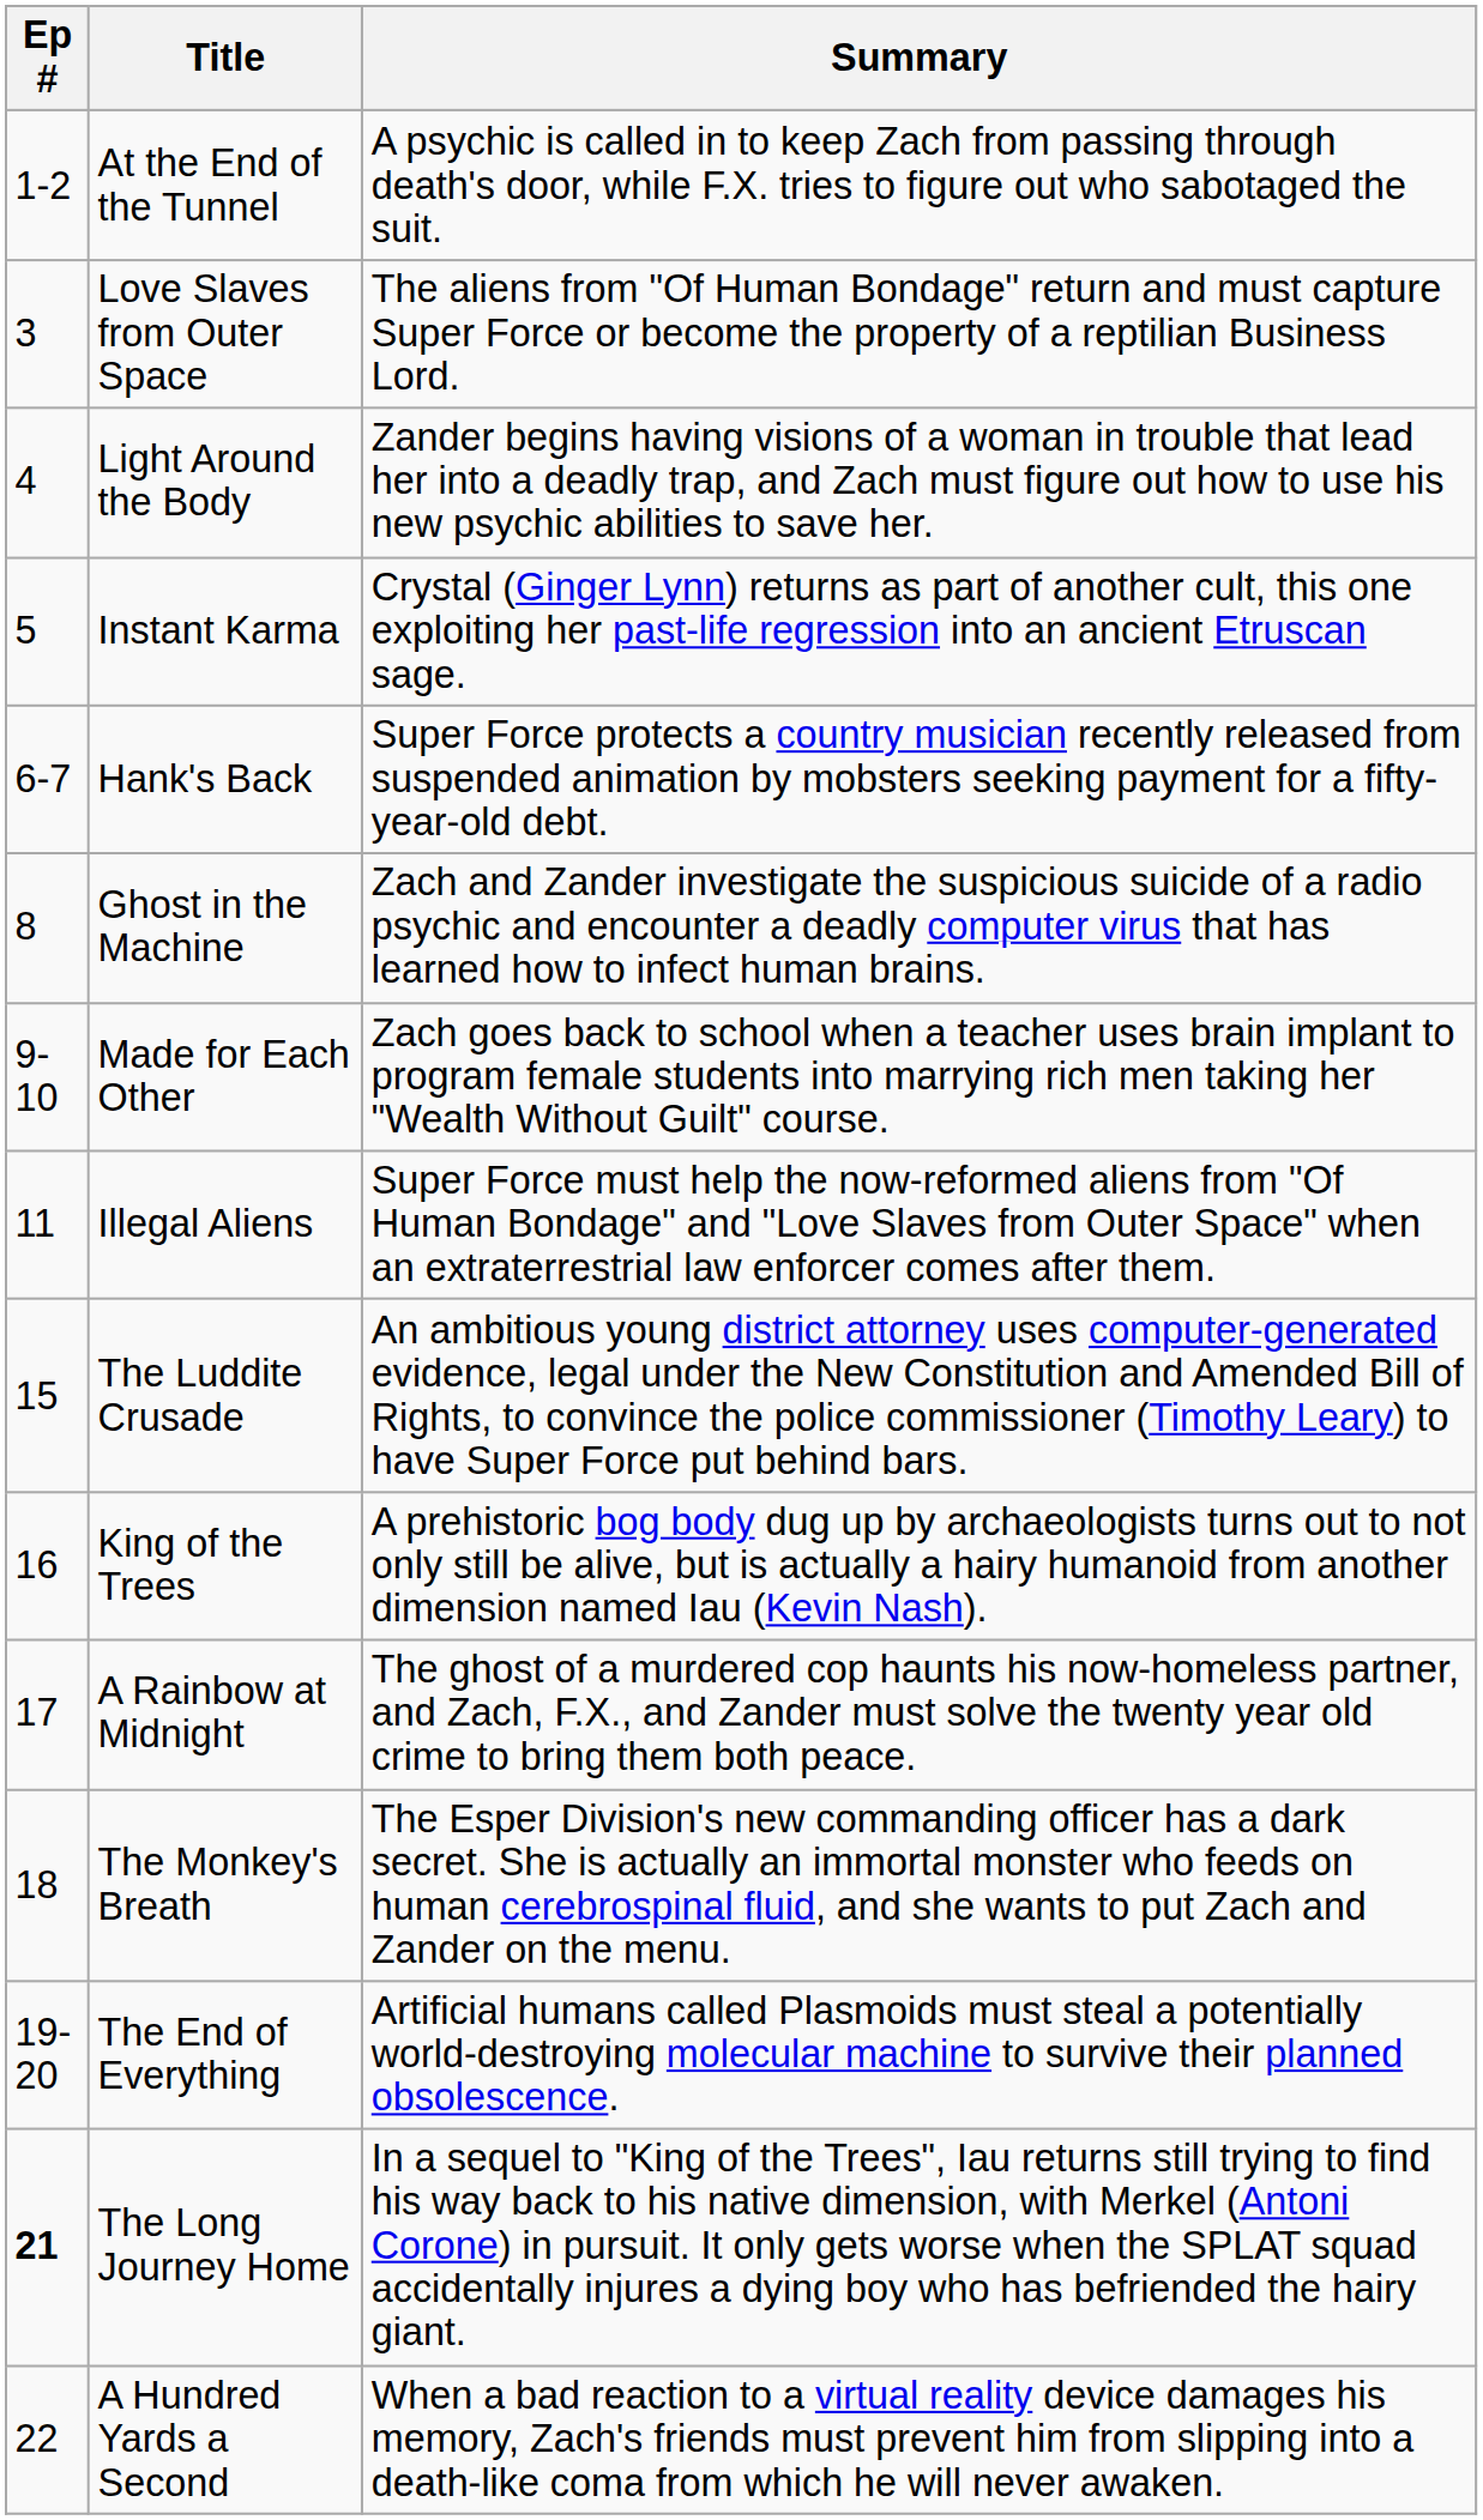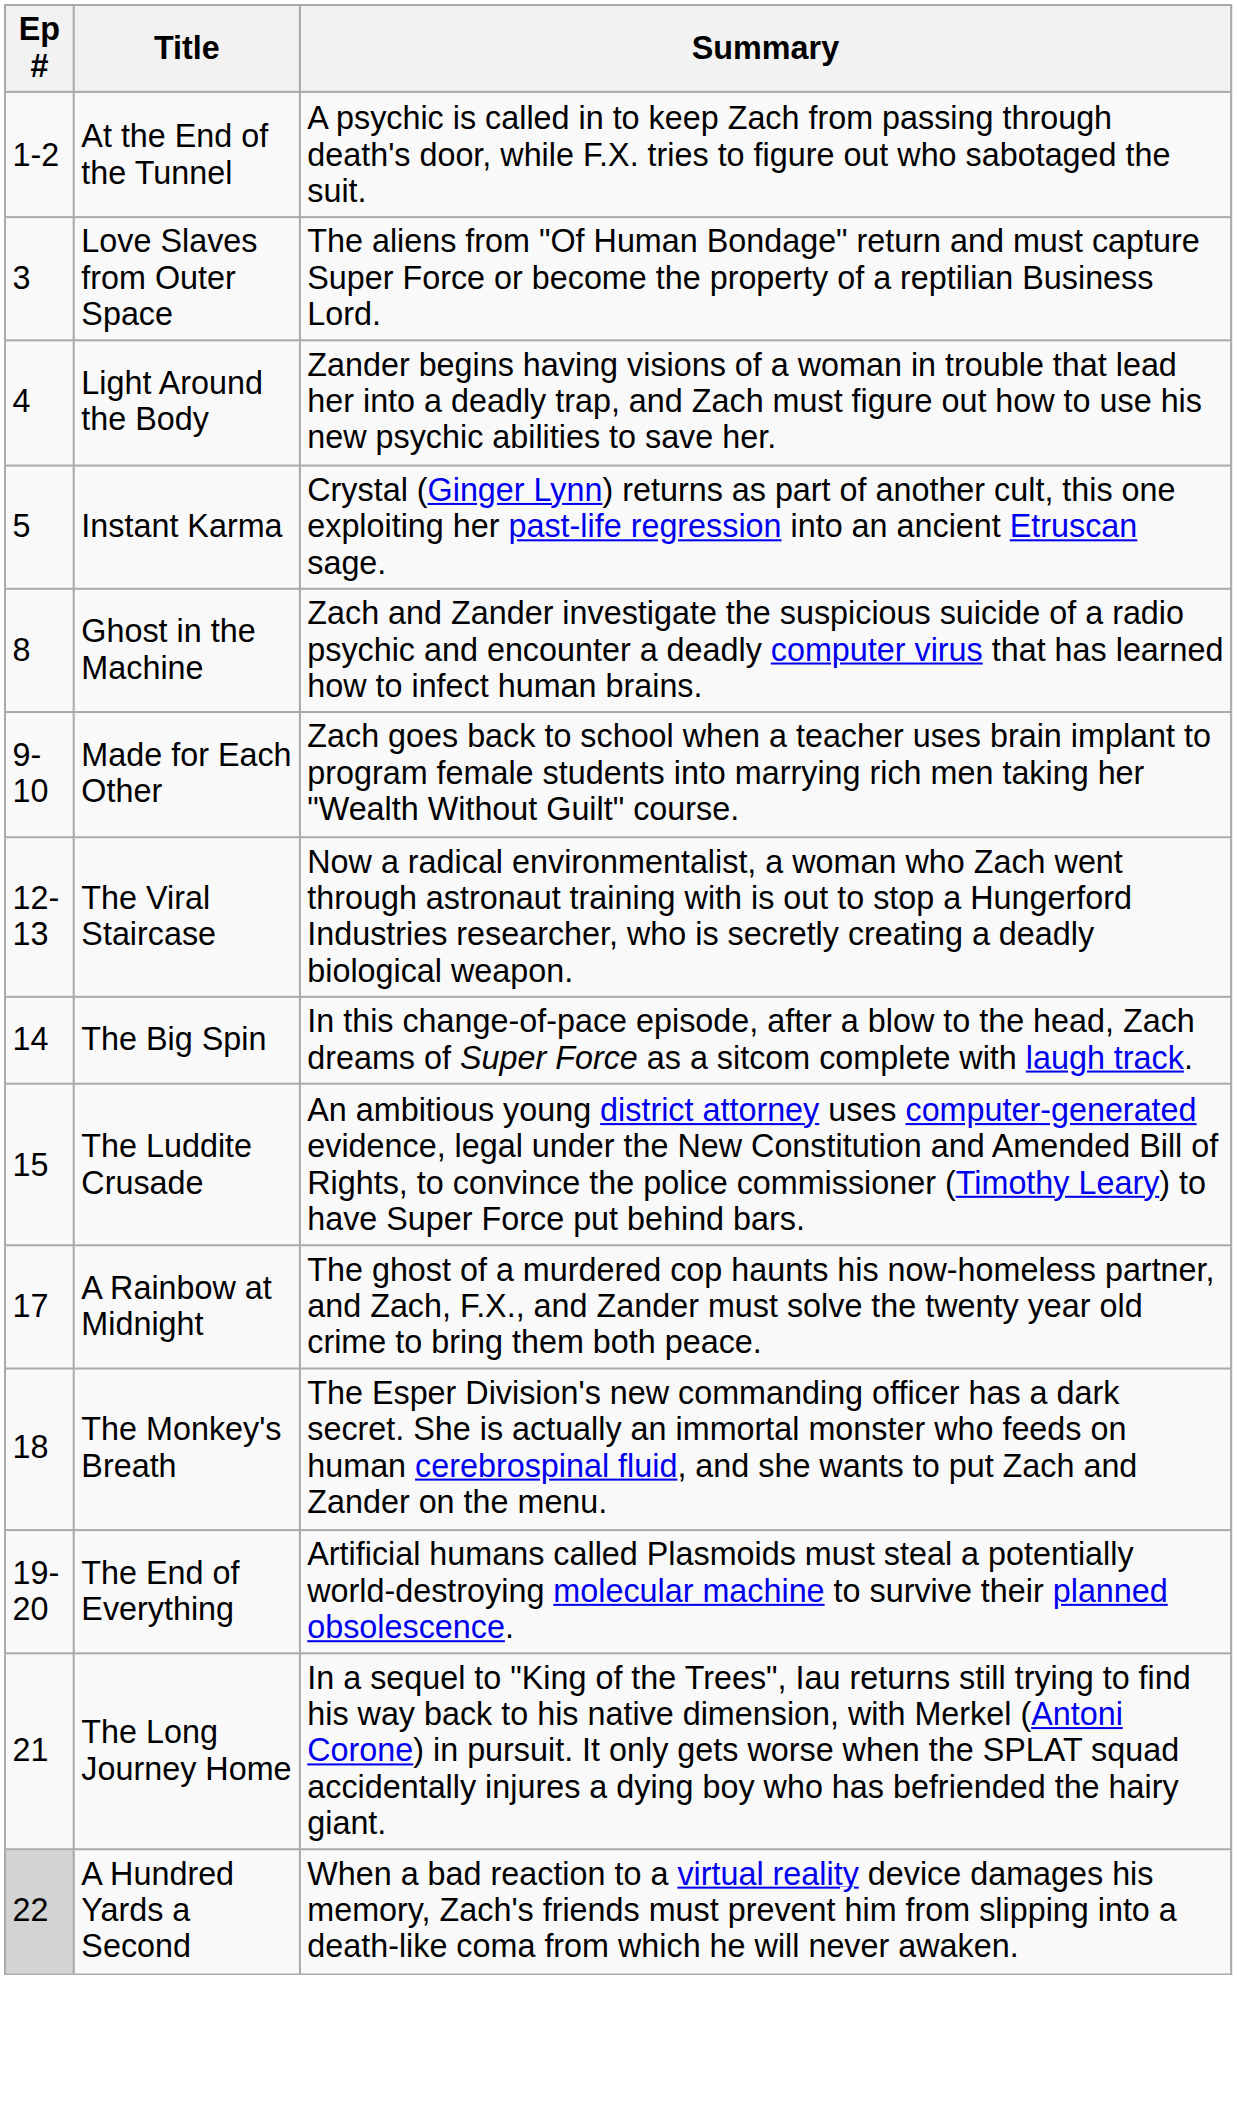- row: 6-7 | Hank's Back | Super Force protects a country musician recently released from suspended animation by mobsters seeking payment for a fifty-year-old debt.
- row: 11 | Illegal Aliens | Super Force must help the now-reformed aliens from "Of Human Bondage" and "Love Slaves from Outer Space" when an extraterrestrial law enforcer comes after them.
+ row: 12-13 | The Viral Staircase | Now a radical environmentalist, a woman who Zach went through astronaut training with is out to stop a Hungerford Industries researcher, who is secretly creating a deadly biological weapon.
+ row: 14 | The Big Spin | In this change-of-pace episode, after a blow to the head, Zach dreams of Super Force as a sitcom complete with laugh track.
- row: 16 | King of the Trees | A prehistoric bog body dug up by archaeologists turns out to not only still be alive, but is actually a hairy humanoid from another dimension named Iau (Kevin Nash).
The Long Journey Home | Ep #: bold -> normal
A Hundred Yards a Second | Ep #: no background -> lightgrey background
